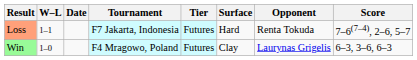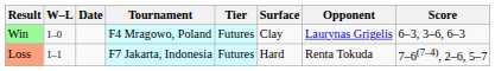rows swapped: Win <-> Loss
